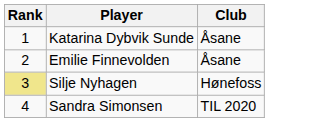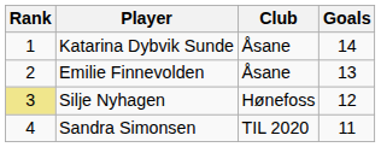+ column: Goals | 14 | 13 | 12 | 11
